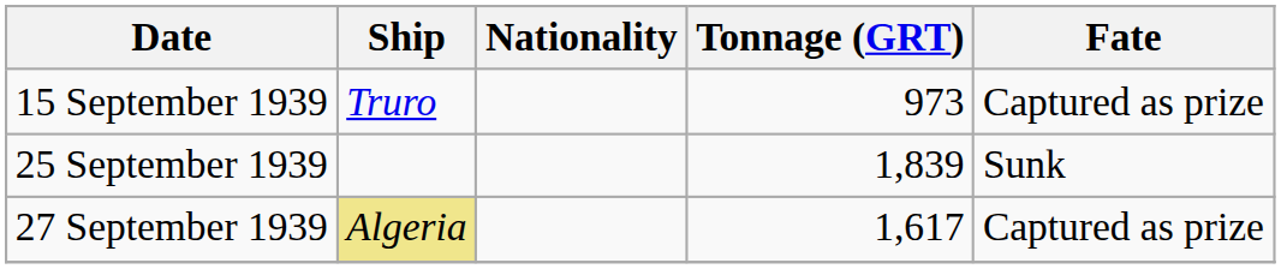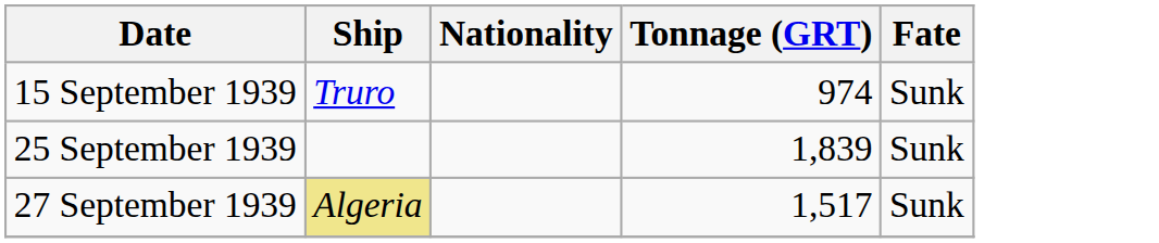15 September 1939 | Tonnage (GRT): 973 -> 974
15 September 1939 | Fate: Captured as prize -> Sunk
27 September 1939 | Tonnage (GRT): 1,617 -> 1,517
27 September 1939 | Fate: Captured as prize -> Sunk
